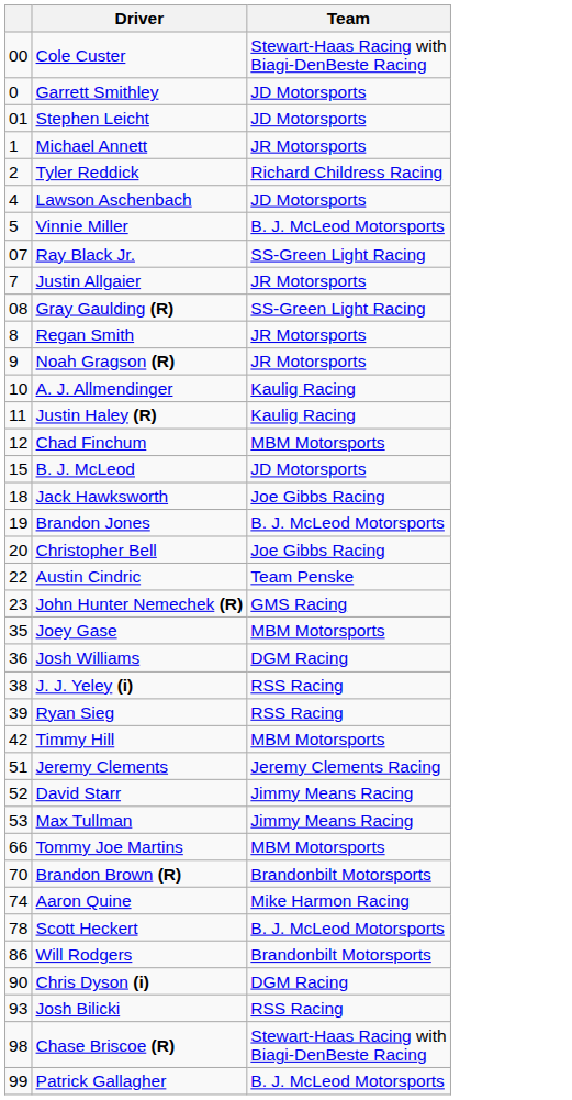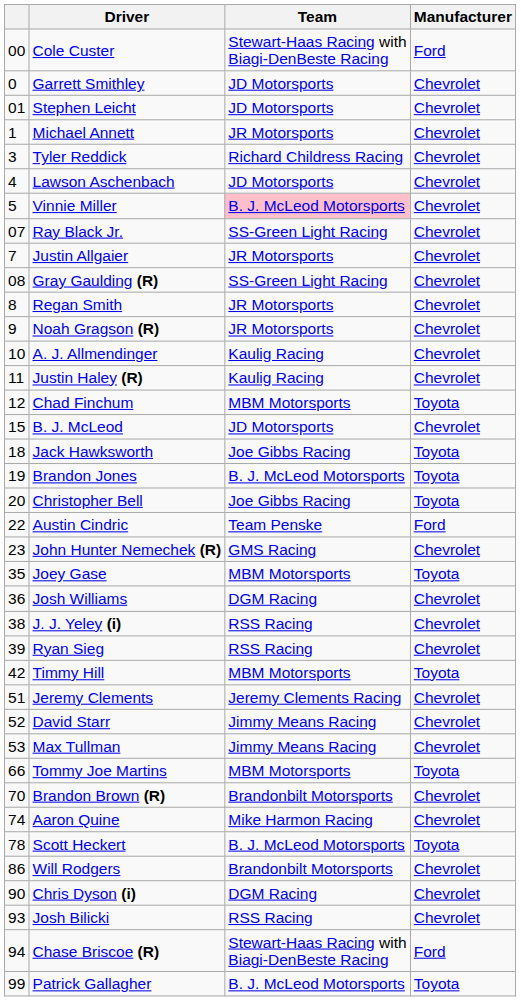+ column: Manufacturer | Ford | Chevrolet | Chevrolet | Chevrolet | Chevrolet | Chevrolet | Chevrolet | Chevrolet | Chevrolet | Chevrolet | Chevrolet | Chevrolet | Chevrolet | Chevrolet | Toyota | Chevrolet | Toyota | Toyota | Toyota | Ford | Chevrolet | Toyota | Chevrolet | Chevrolet | Chevrolet | Toyota | Chevrolet | Chevrolet | Chevrolet | Toyota | Chevrolet | Chevrolet | Toyota | Chevrolet | Chevrolet | Chevrolet | Ford | Toyota
Tyler Reddick | column 1: 2 -> 3
Vinnie Miller | Team: no background -> pink background
Chase Briscoe (R) | column 1: 98 -> 94
